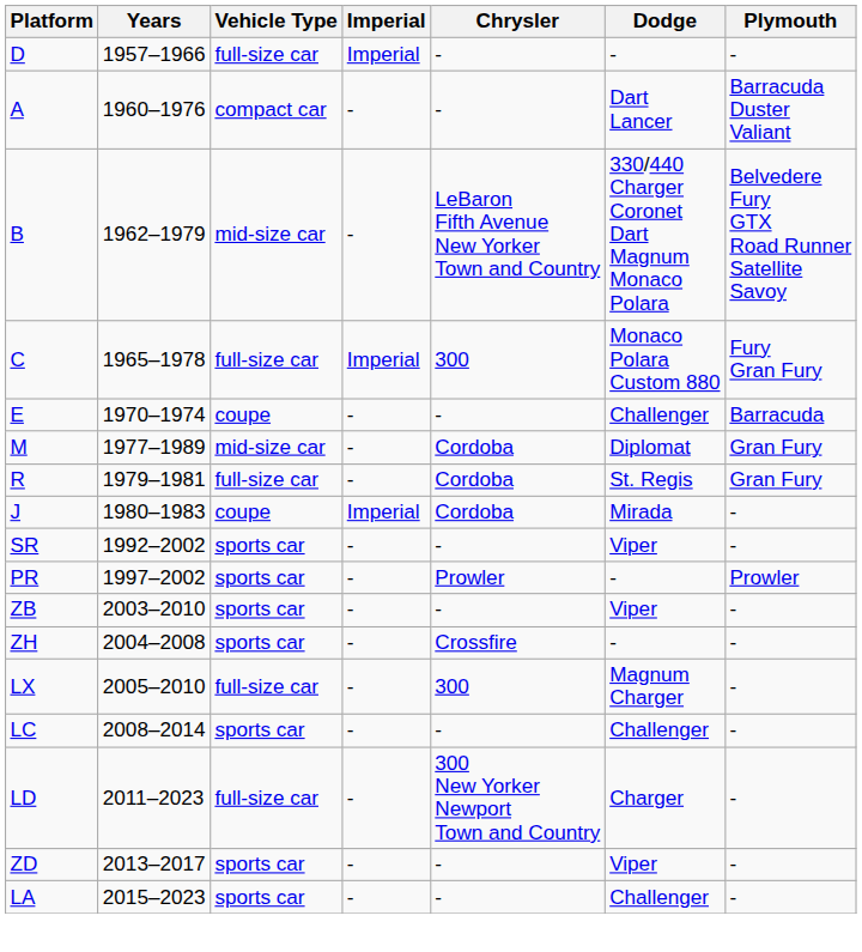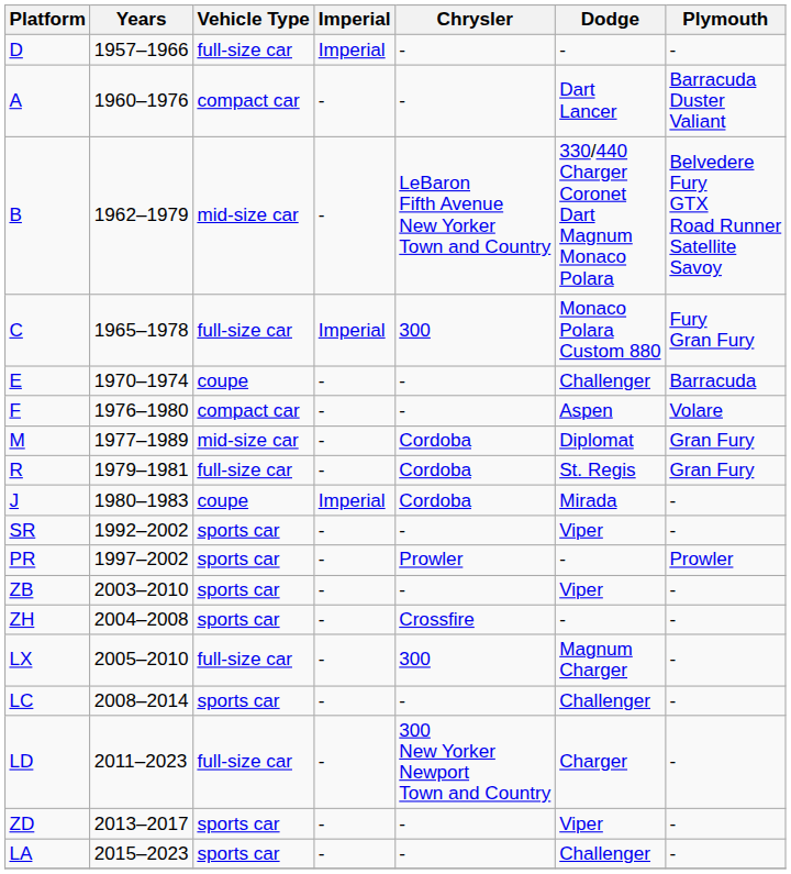+ row: F | 1976–1980 | compact car | - | - | Aspen | Volare
